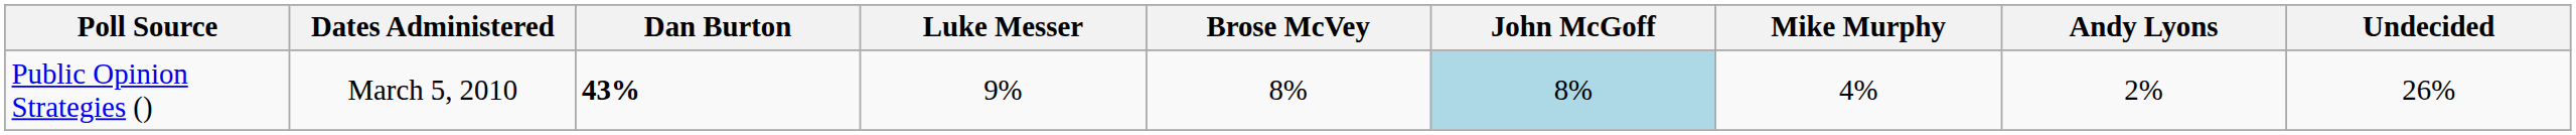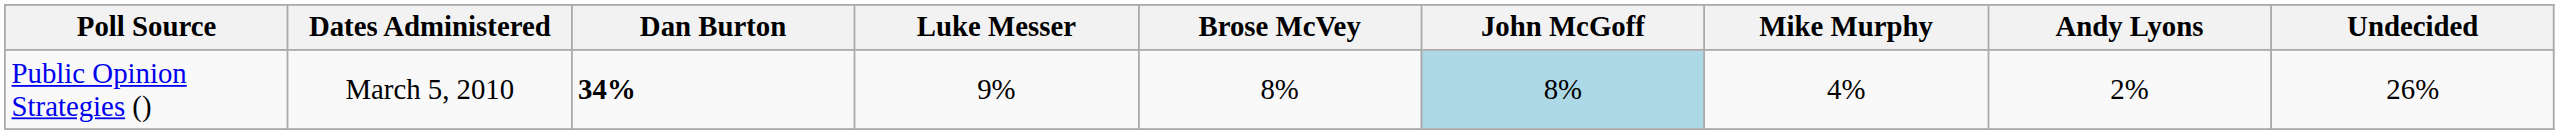Public Opinion Strategies () | Dan Burton: 43% -> 34%
